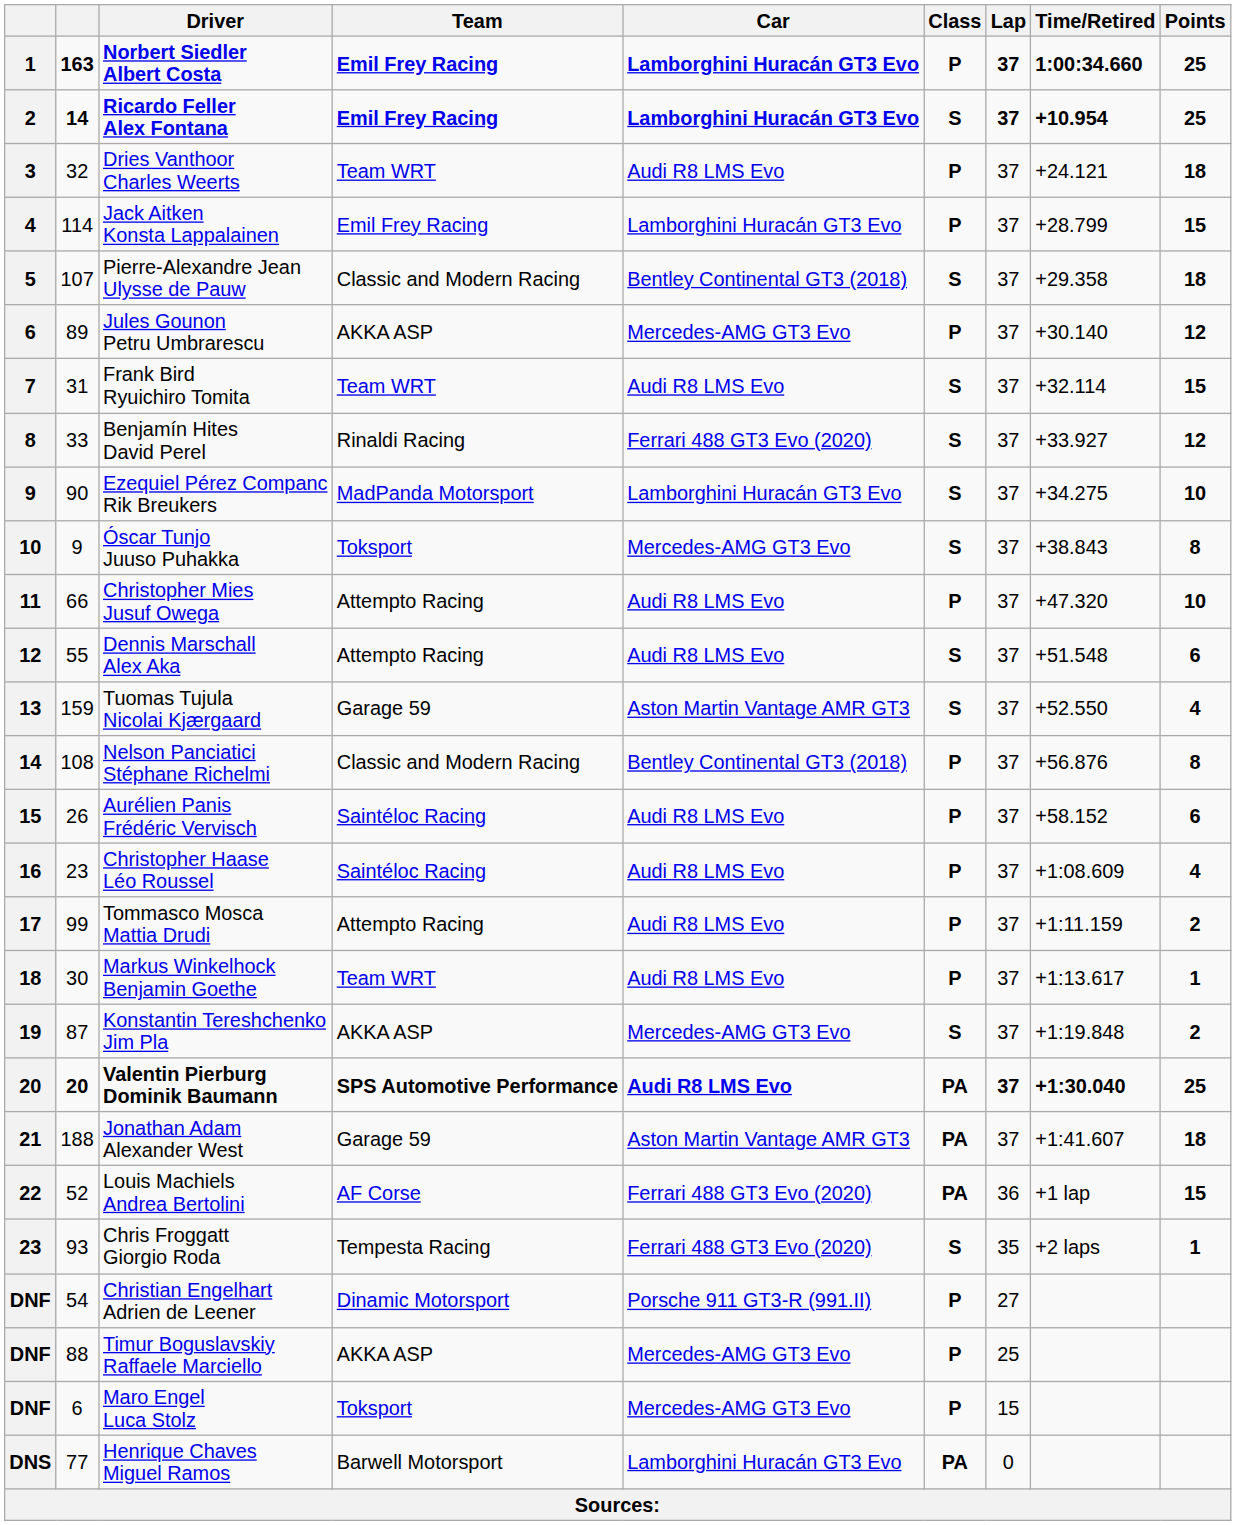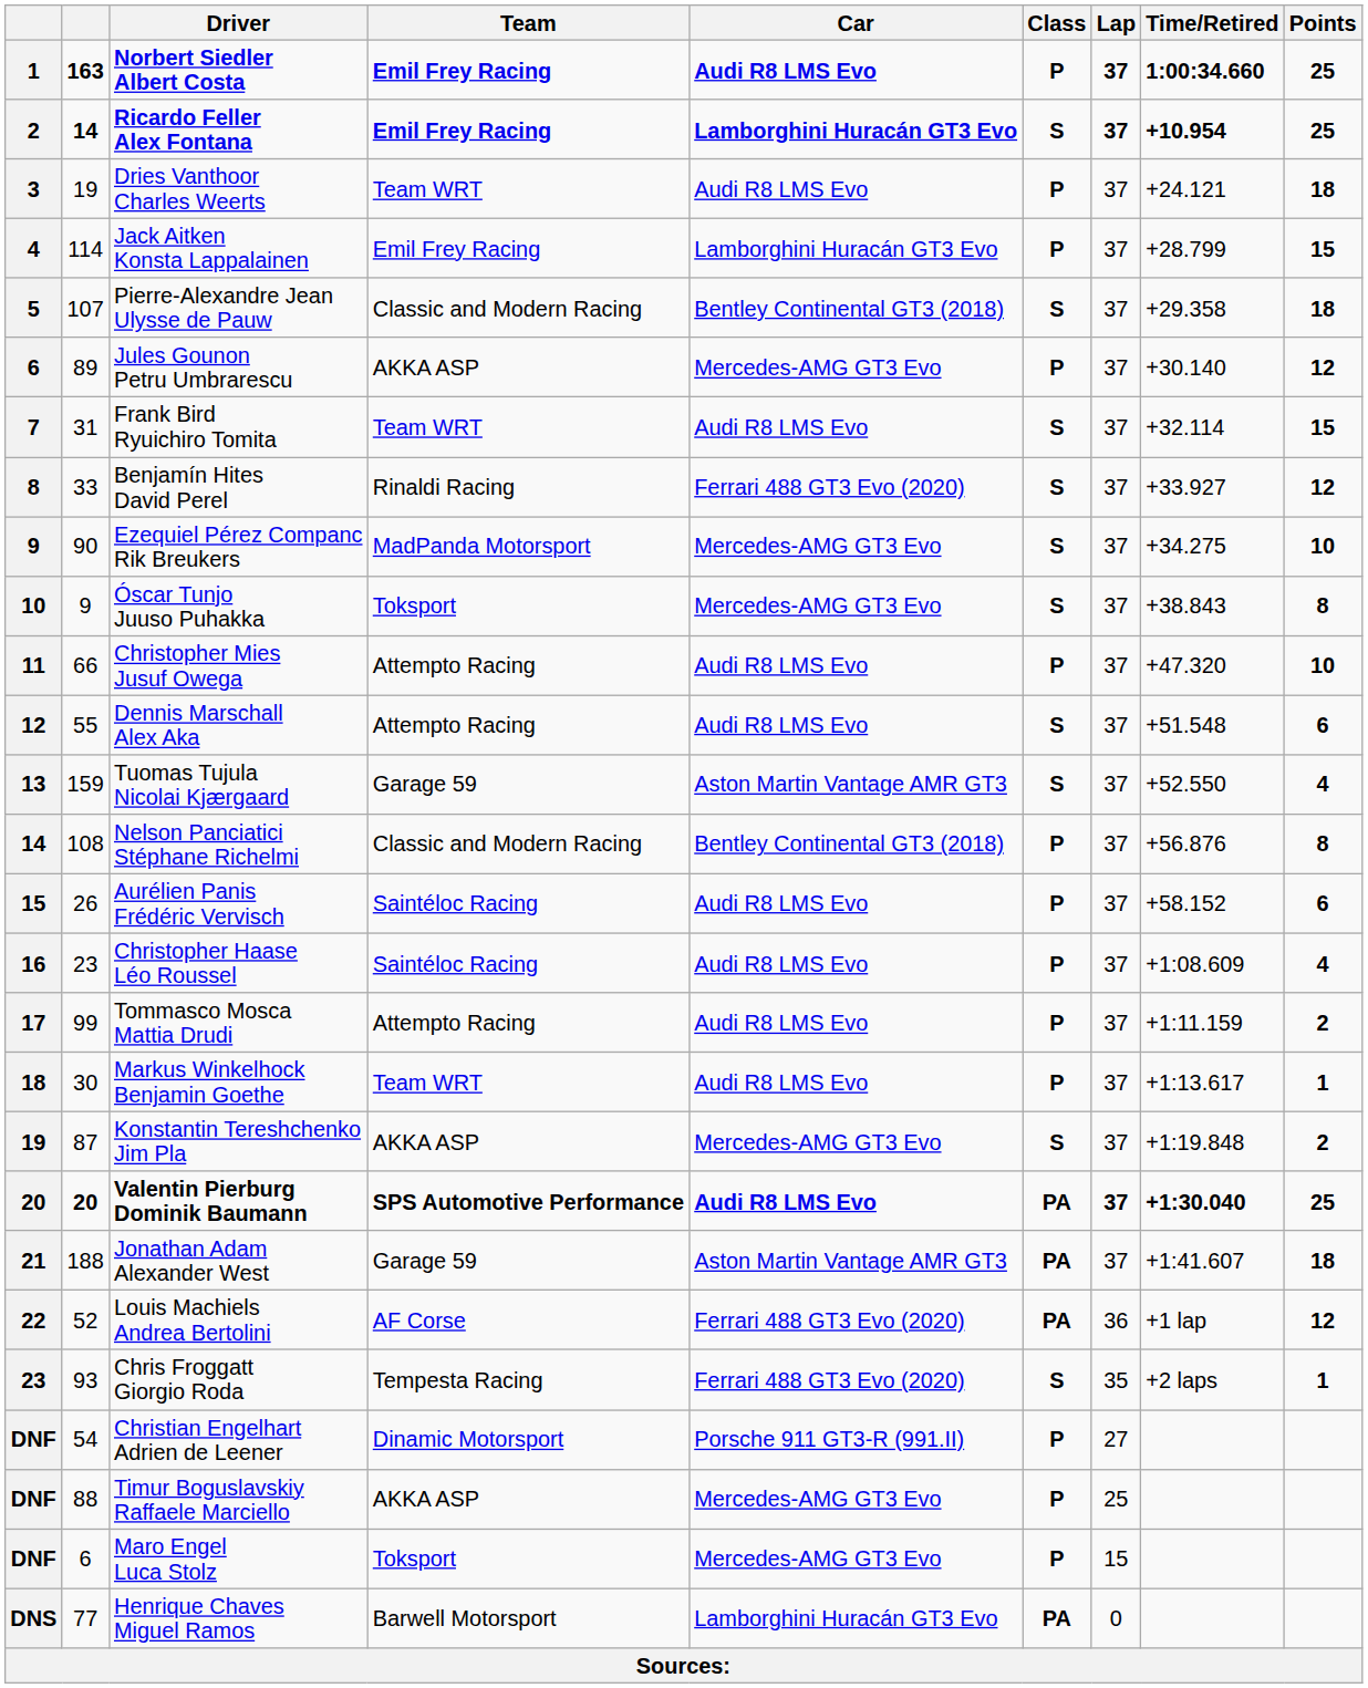Norbert Siedler Albert Costa | Car: Lamborghini Huracán GT3 Evo -> Audi R8 LMS Evo
Dries Vanthoor Charles Weerts | column 2: 32 -> 19
Ezequiel Pérez Companc Rik Breukers | Car: Lamborghini Huracán GT3 Evo -> Mercedes-AMG GT3 Evo
Louis Machiels Andrea Bertolini | Points: 15 -> 12
